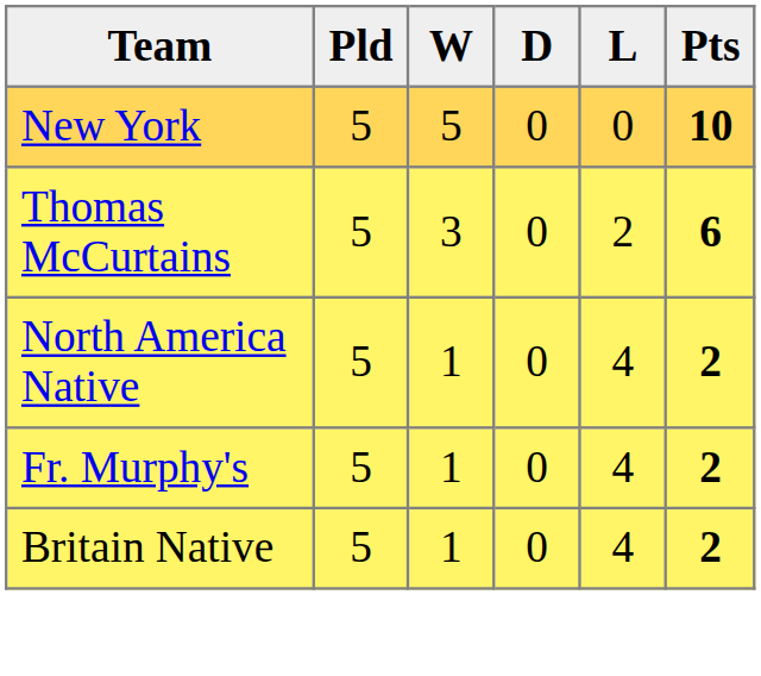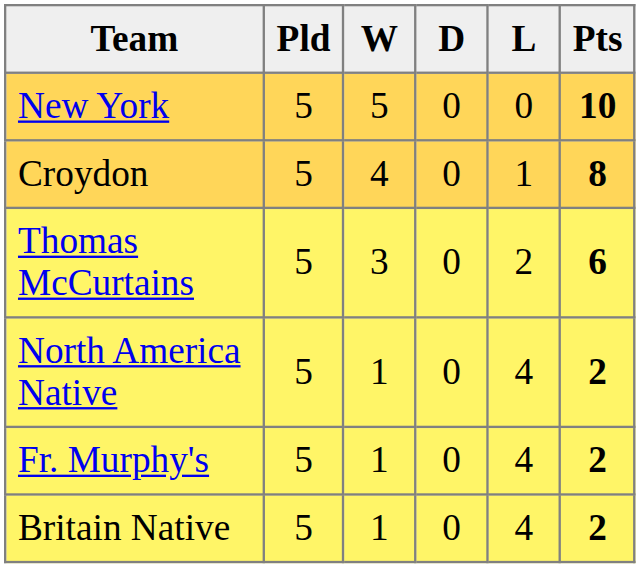+ row: Croydon | 5 | 4 | 0 | 1 | 8
